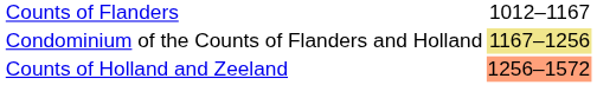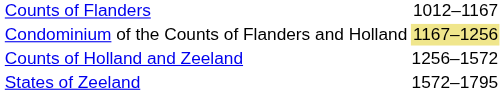Counts of Holland and Zeeland | column 2: lightsalmon background -> no background
+ row: States of Zeeland | 1572–1795
